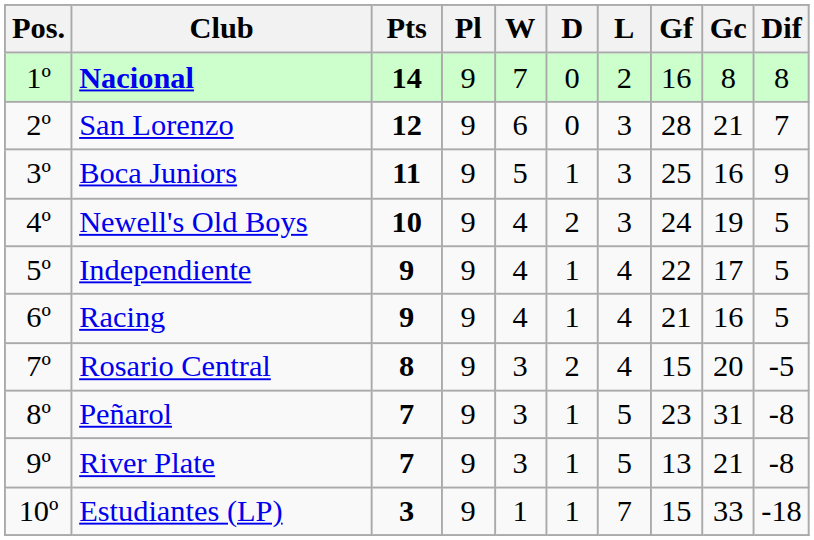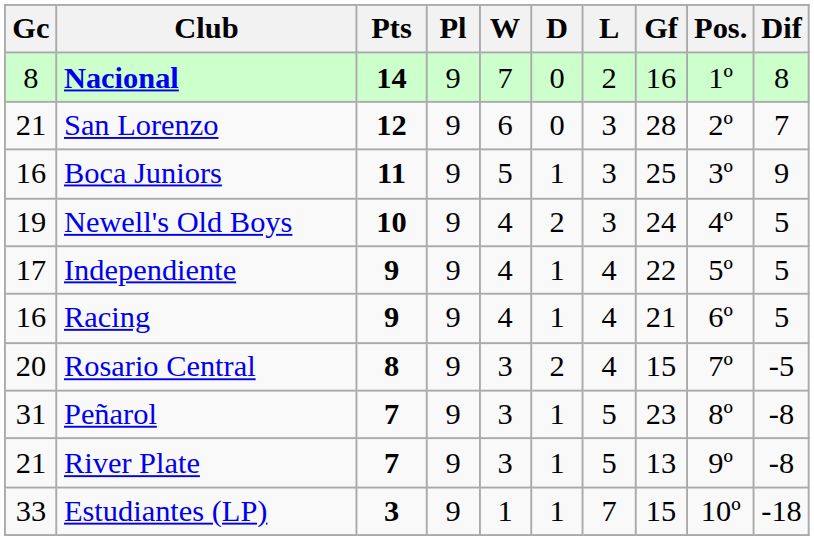columns swapped: Pos. <-> Gc
